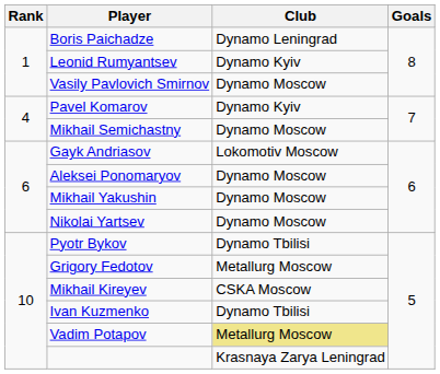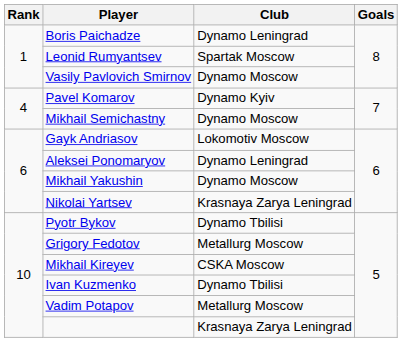Leonid Rumyantsev | Club: Dynamo Kyiv -> Spartak Moscow
Aleksei Ponomaryov | Club: Dynamo Moscow -> Dynamo Leningrad
Nikolai Yartsev | Club: Dynamo Moscow -> Krasnaya Zarya Leningrad
Vadim Potapov | Club: khaki background -> no background
